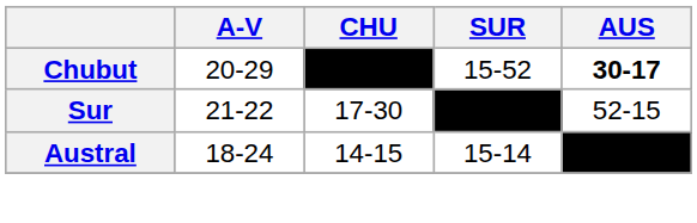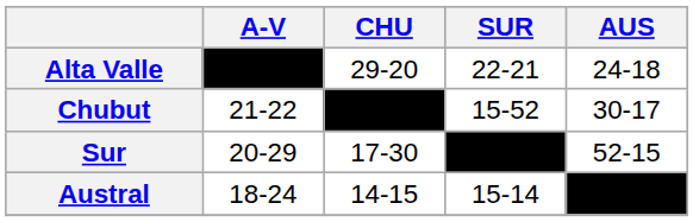+ row: Alta Valle | –––– | 29-20 | 22-21 | 24-18
Chubut | A-V: 20-29 -> 21-22
Chubut | AUS: bold -> normal
Sur | A-V: 21-22 -> 20-29
